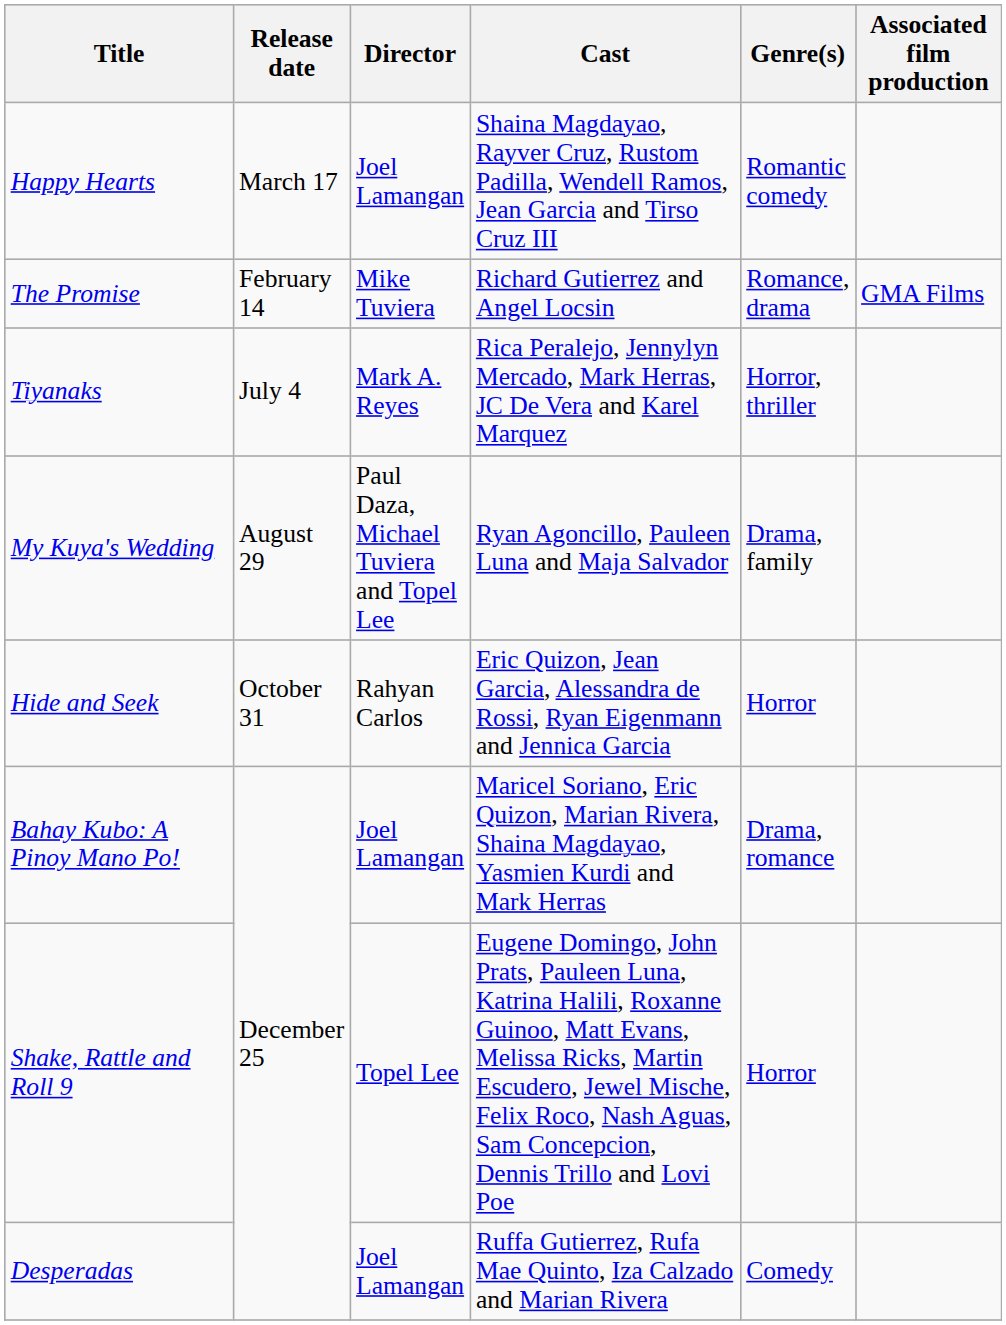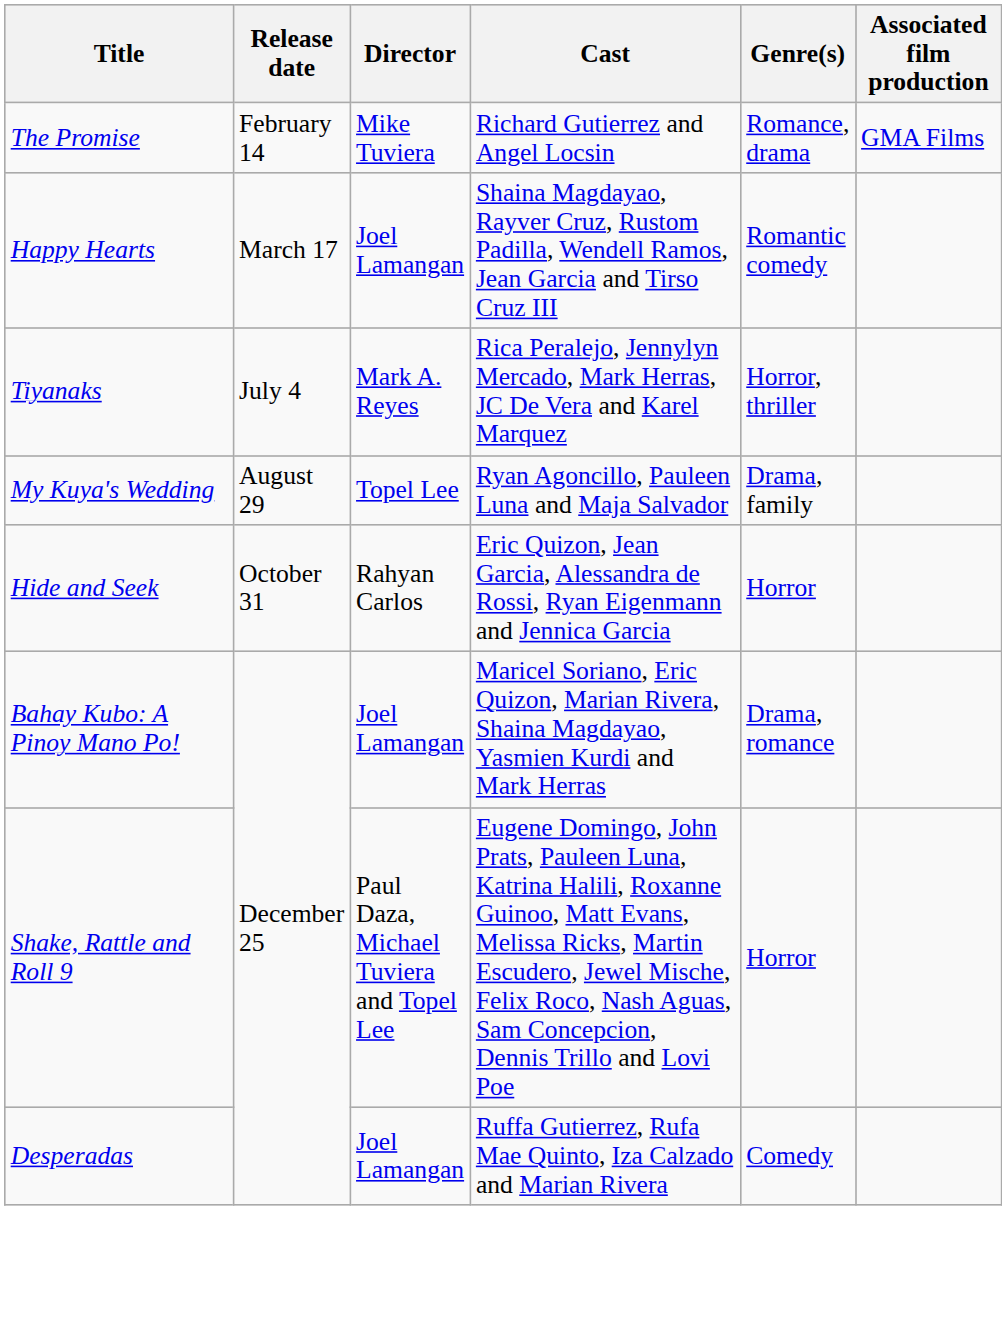rows swapped: The Promise <-> Happy Hearts
My Kuya's Wedding | Director: Paul Daza, Michael Tuviera and Topel Lee -> Topel Lee
Shake, Rattle and Roll 9 | Director: Topel Lee -> Paul Daza, Michael Tuviera and Topel Lee
